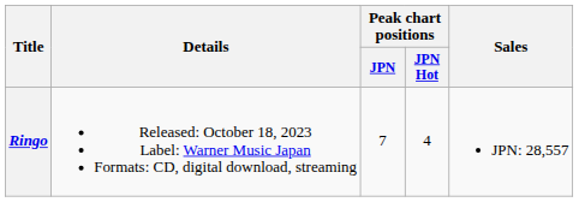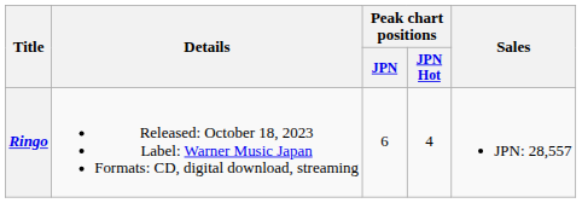Ringo | Peak chart positions / JPN: 7 -> 6
